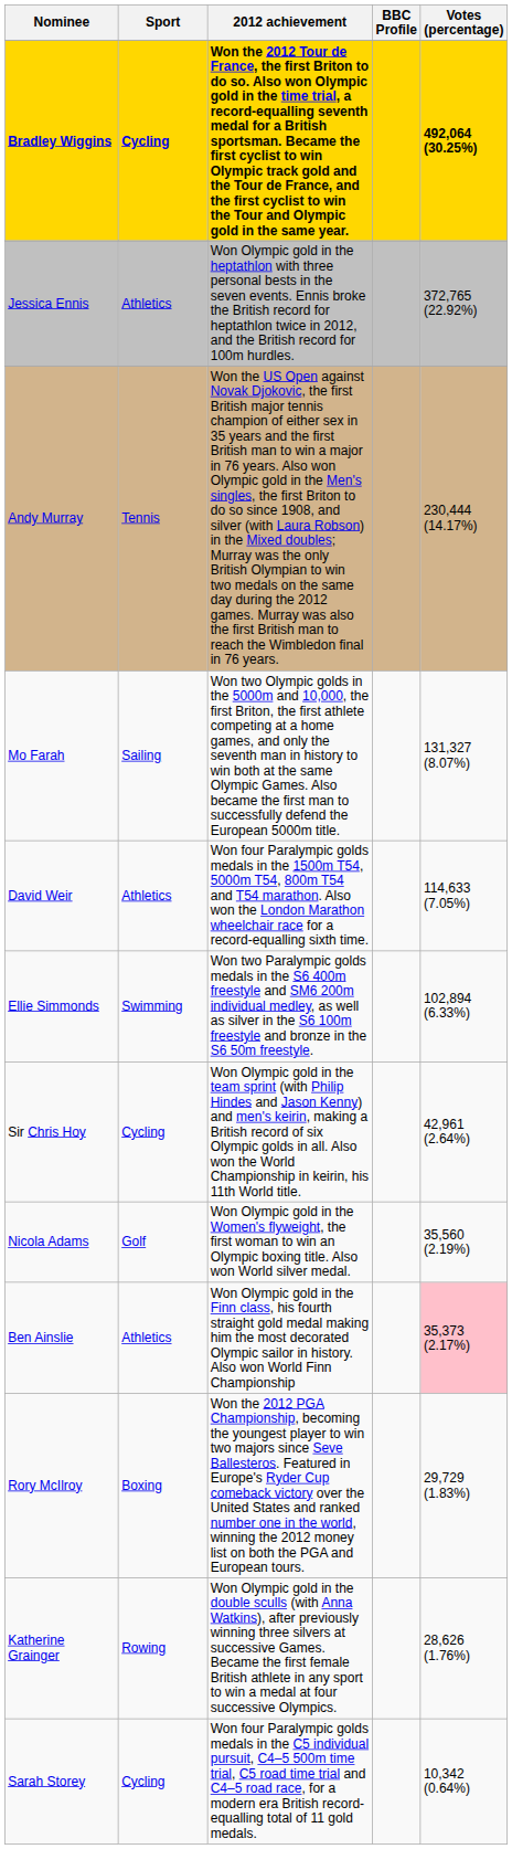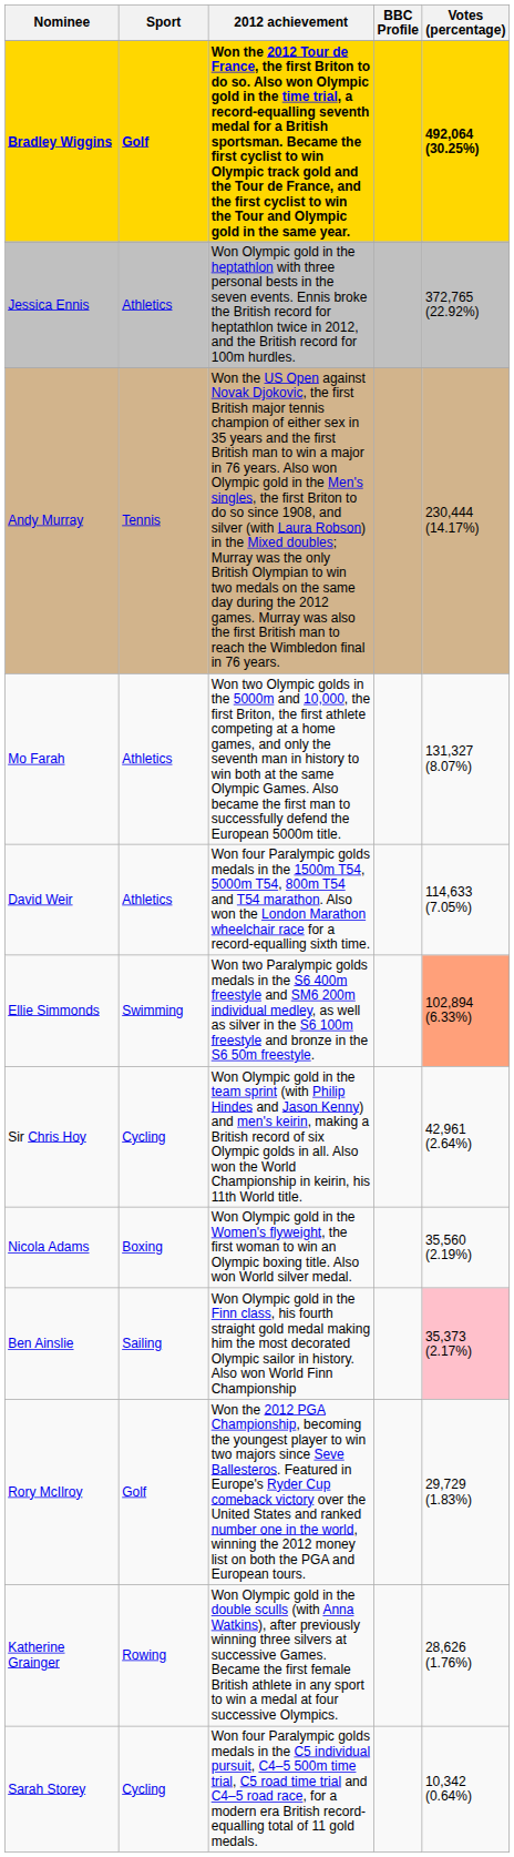Bradley Wiggins | Sport: Cycling -> Golf
Mo Farah | Sport: Sailing -> Athletics
Ellie Simmonds | Votes (percentage): no background -> lightsalmon background
Nicola Adams | Sport: Golf -> Boxing
Ben Ainslie | Sport: Athletics -> Sailing
Rory McIlroy | Sport: Boxing -> Golf
